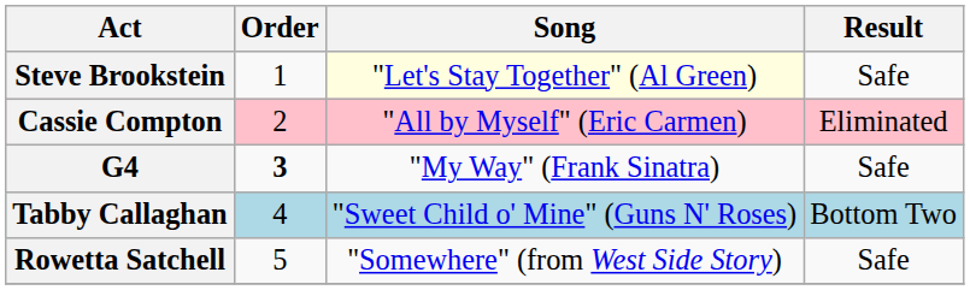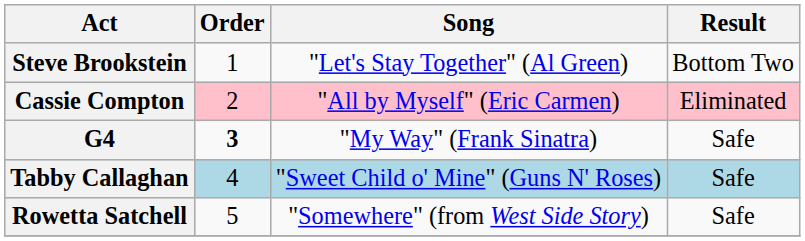Steve Brookstein | Song: lightyellow background -> no background
Steve Brookstein | Result: Safe -> Bottom Two
Tabby Callaghan | Result: Bottom Two -> Safe
